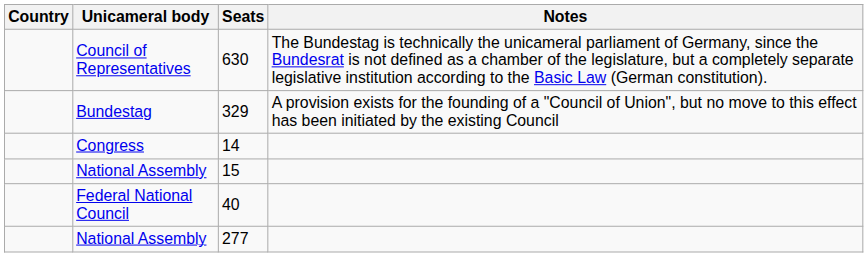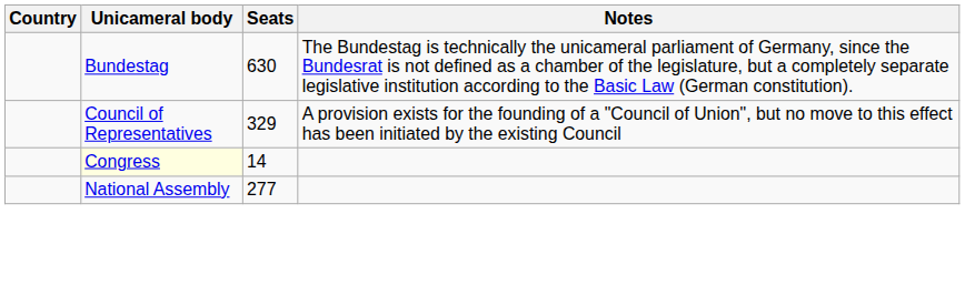630 | Unicameral body: Council of Representatives -> Bundestag
329 | Unicameral body: Bundestag -> Council of Representatives
14 | Unicameral body: no background -> lightyellow background
- row: National Assembly | 15
- row: Federal National Council | 40
